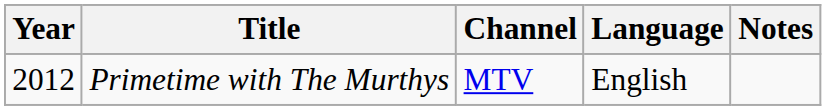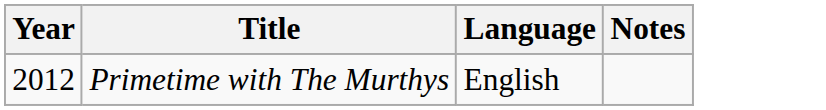- column: Channel | MTV
